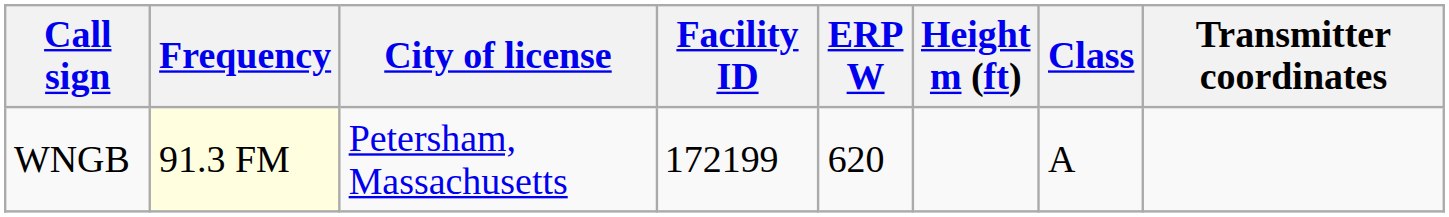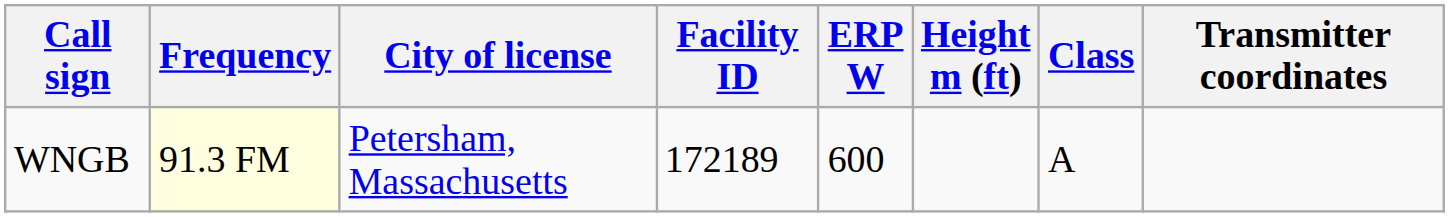WNGB | Facility ID: 172199 -> 172189
WNGB | ERP W: 620 -> 600
